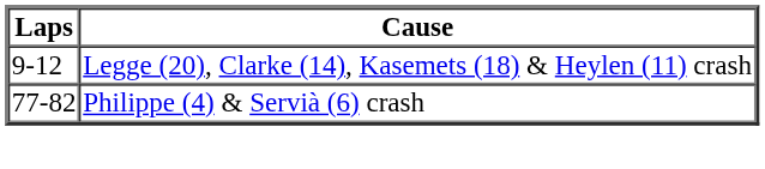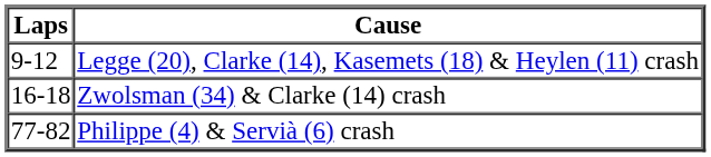+ row: 16-18 | Zwolsman (34) & Clarke (14) crash
